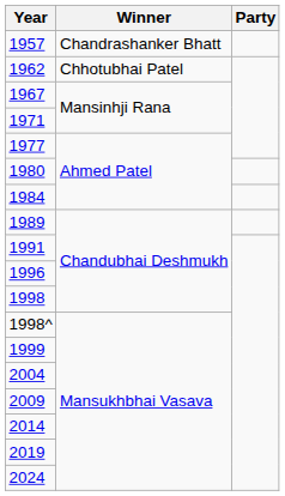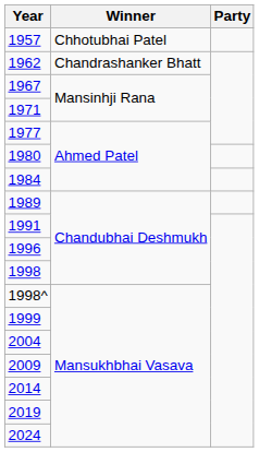1957 | Winner: Chandrashanker Bhatt -> Chhotubhai Patel
1962 | Winner: Chhotubhai Patel -> Chandrashanker Bhatt
